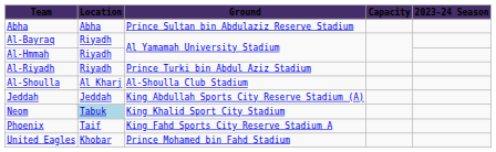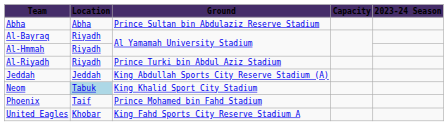- row: Al-Shoulla | Al Kharj | Al-Shoulla Club Stadium
Phoenix | Ground: King Fahd Sports City Reserve Stadium A -> Prince Mohamed bin Fahd Stadium
United Eagles | Ground: Prince Mohamed bin Fahd Stadium -> King Fahd Sports City Reserve Stadium A
